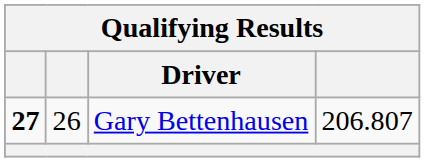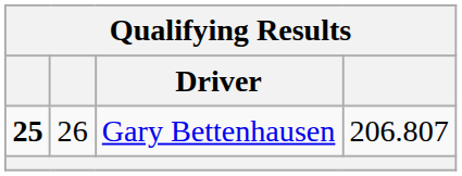Gary Bettenhausen | column 1: 27 -> 25
